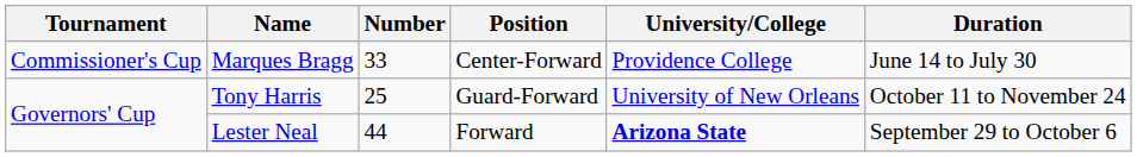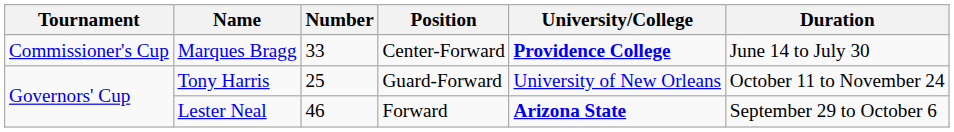Marques Bragg | University/College: normal -> bold
Lester Neal | Number: 44 -> 46
